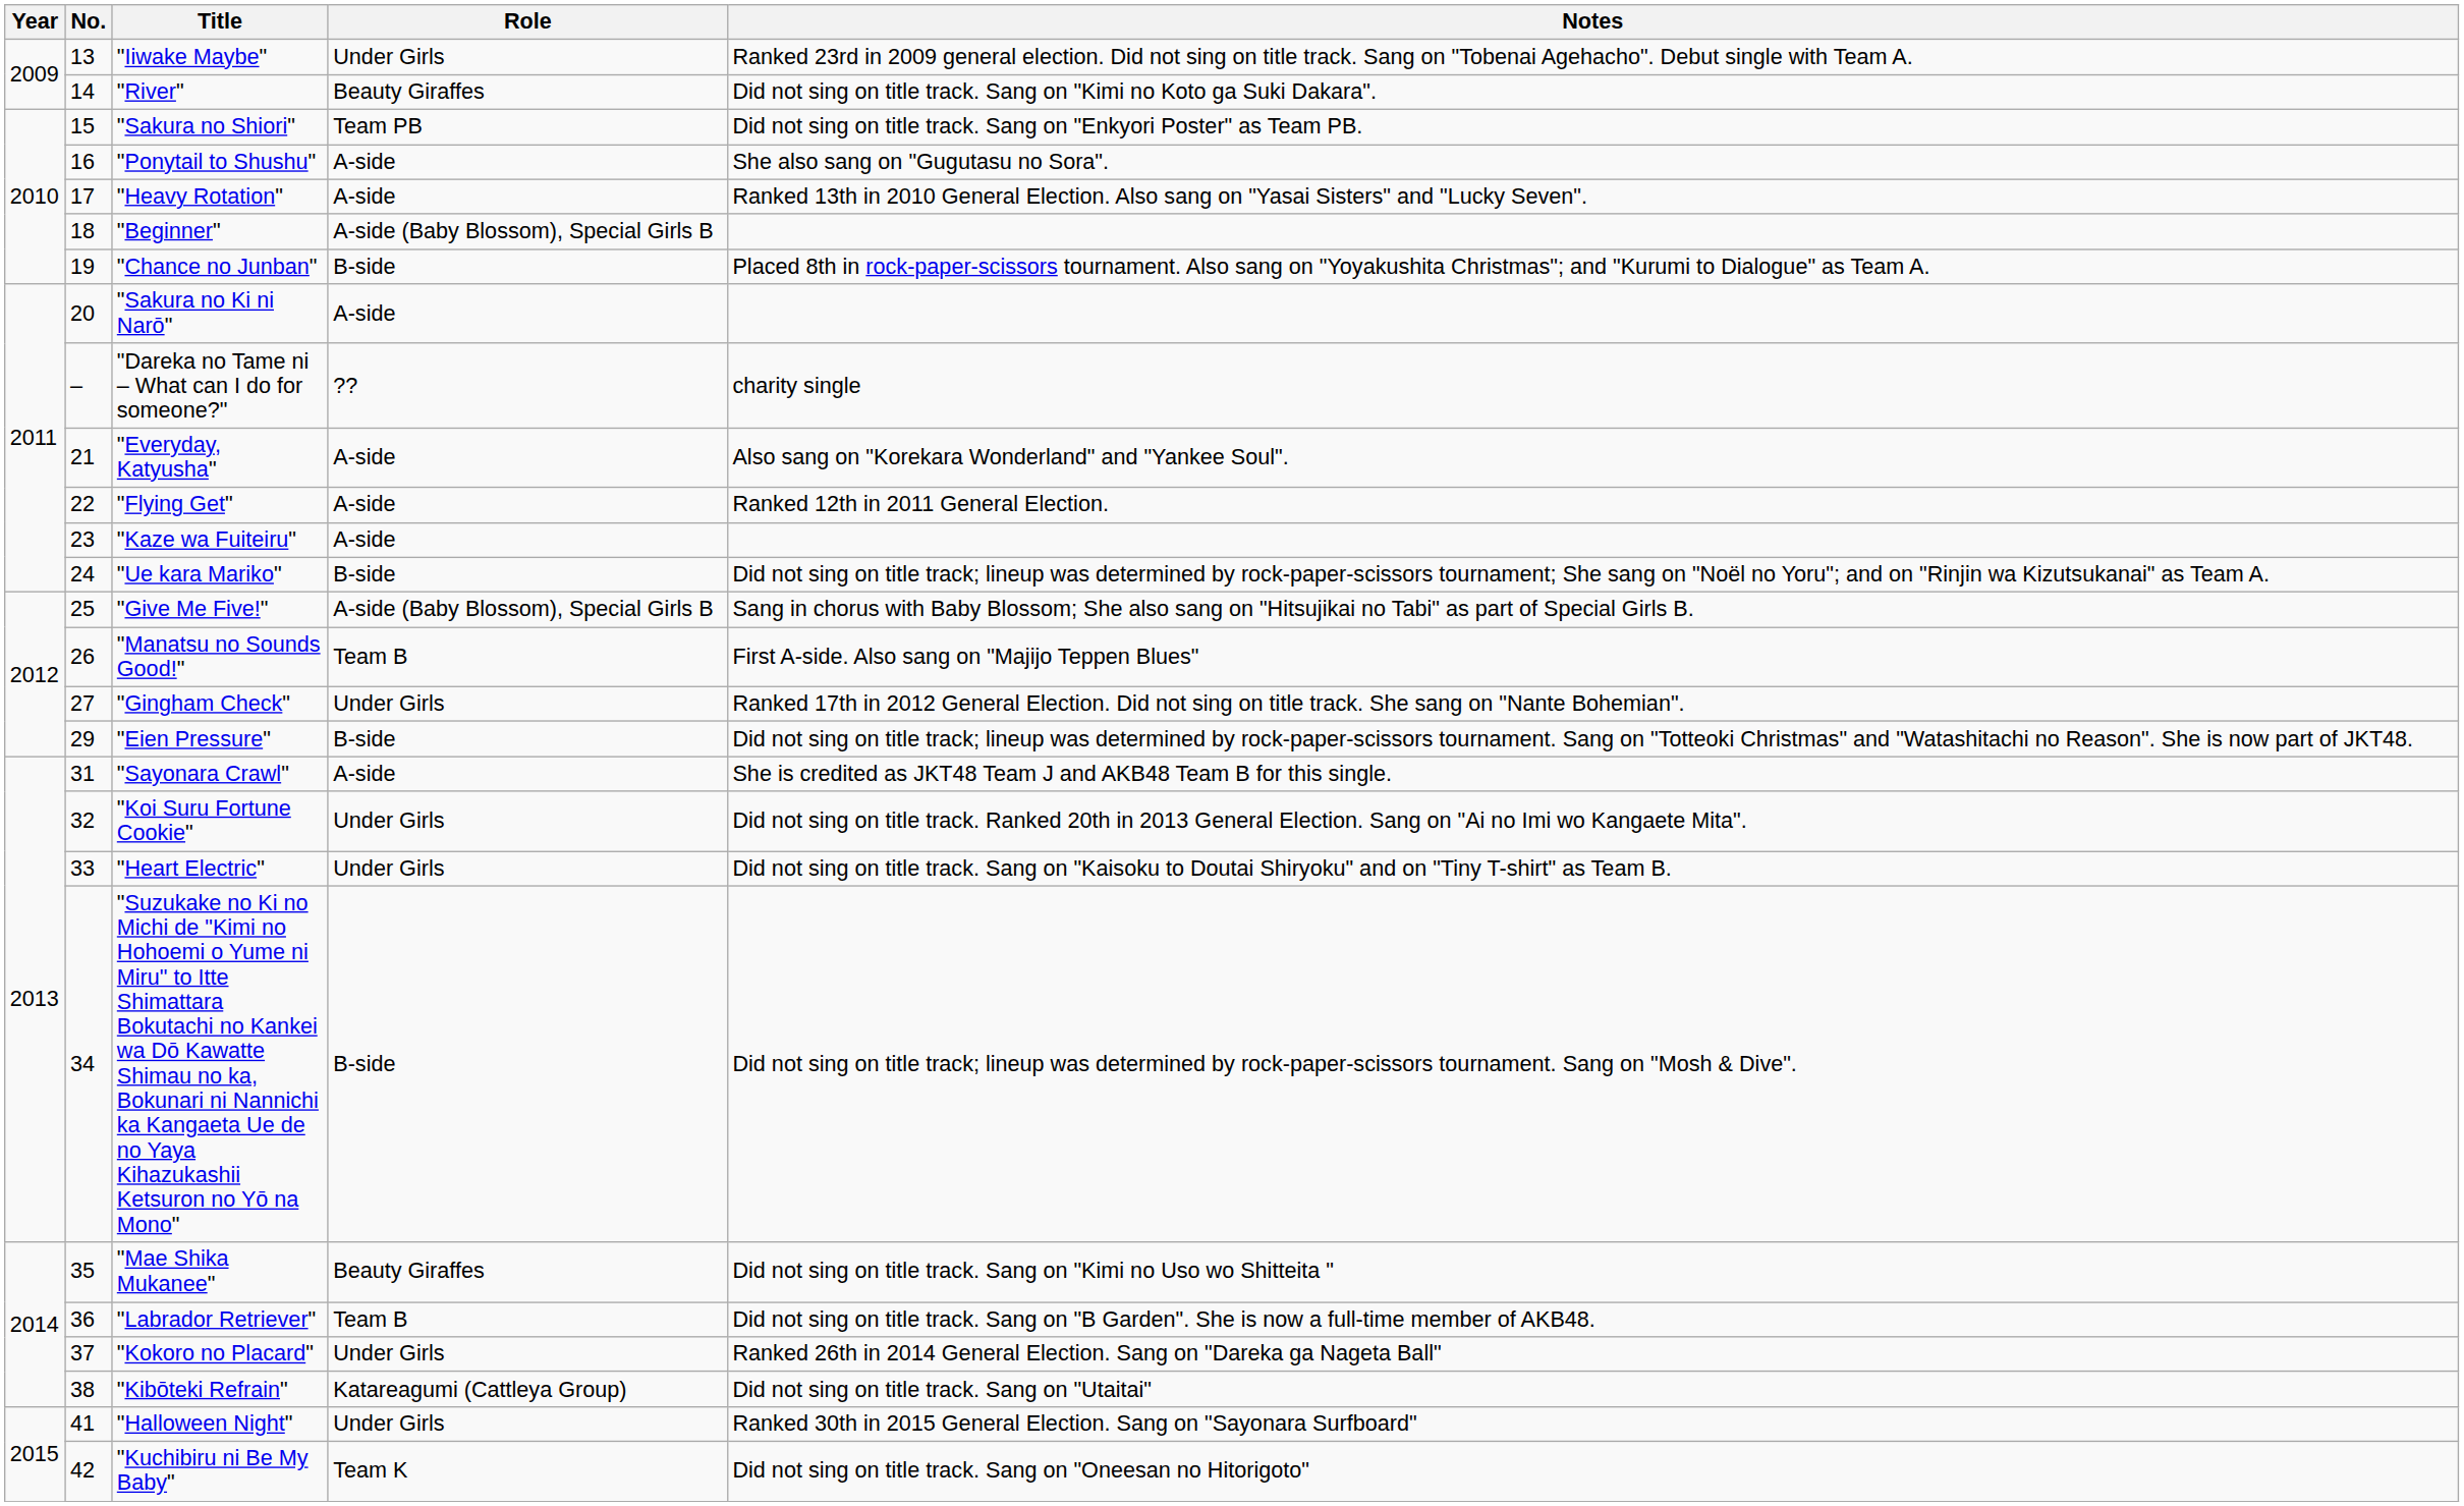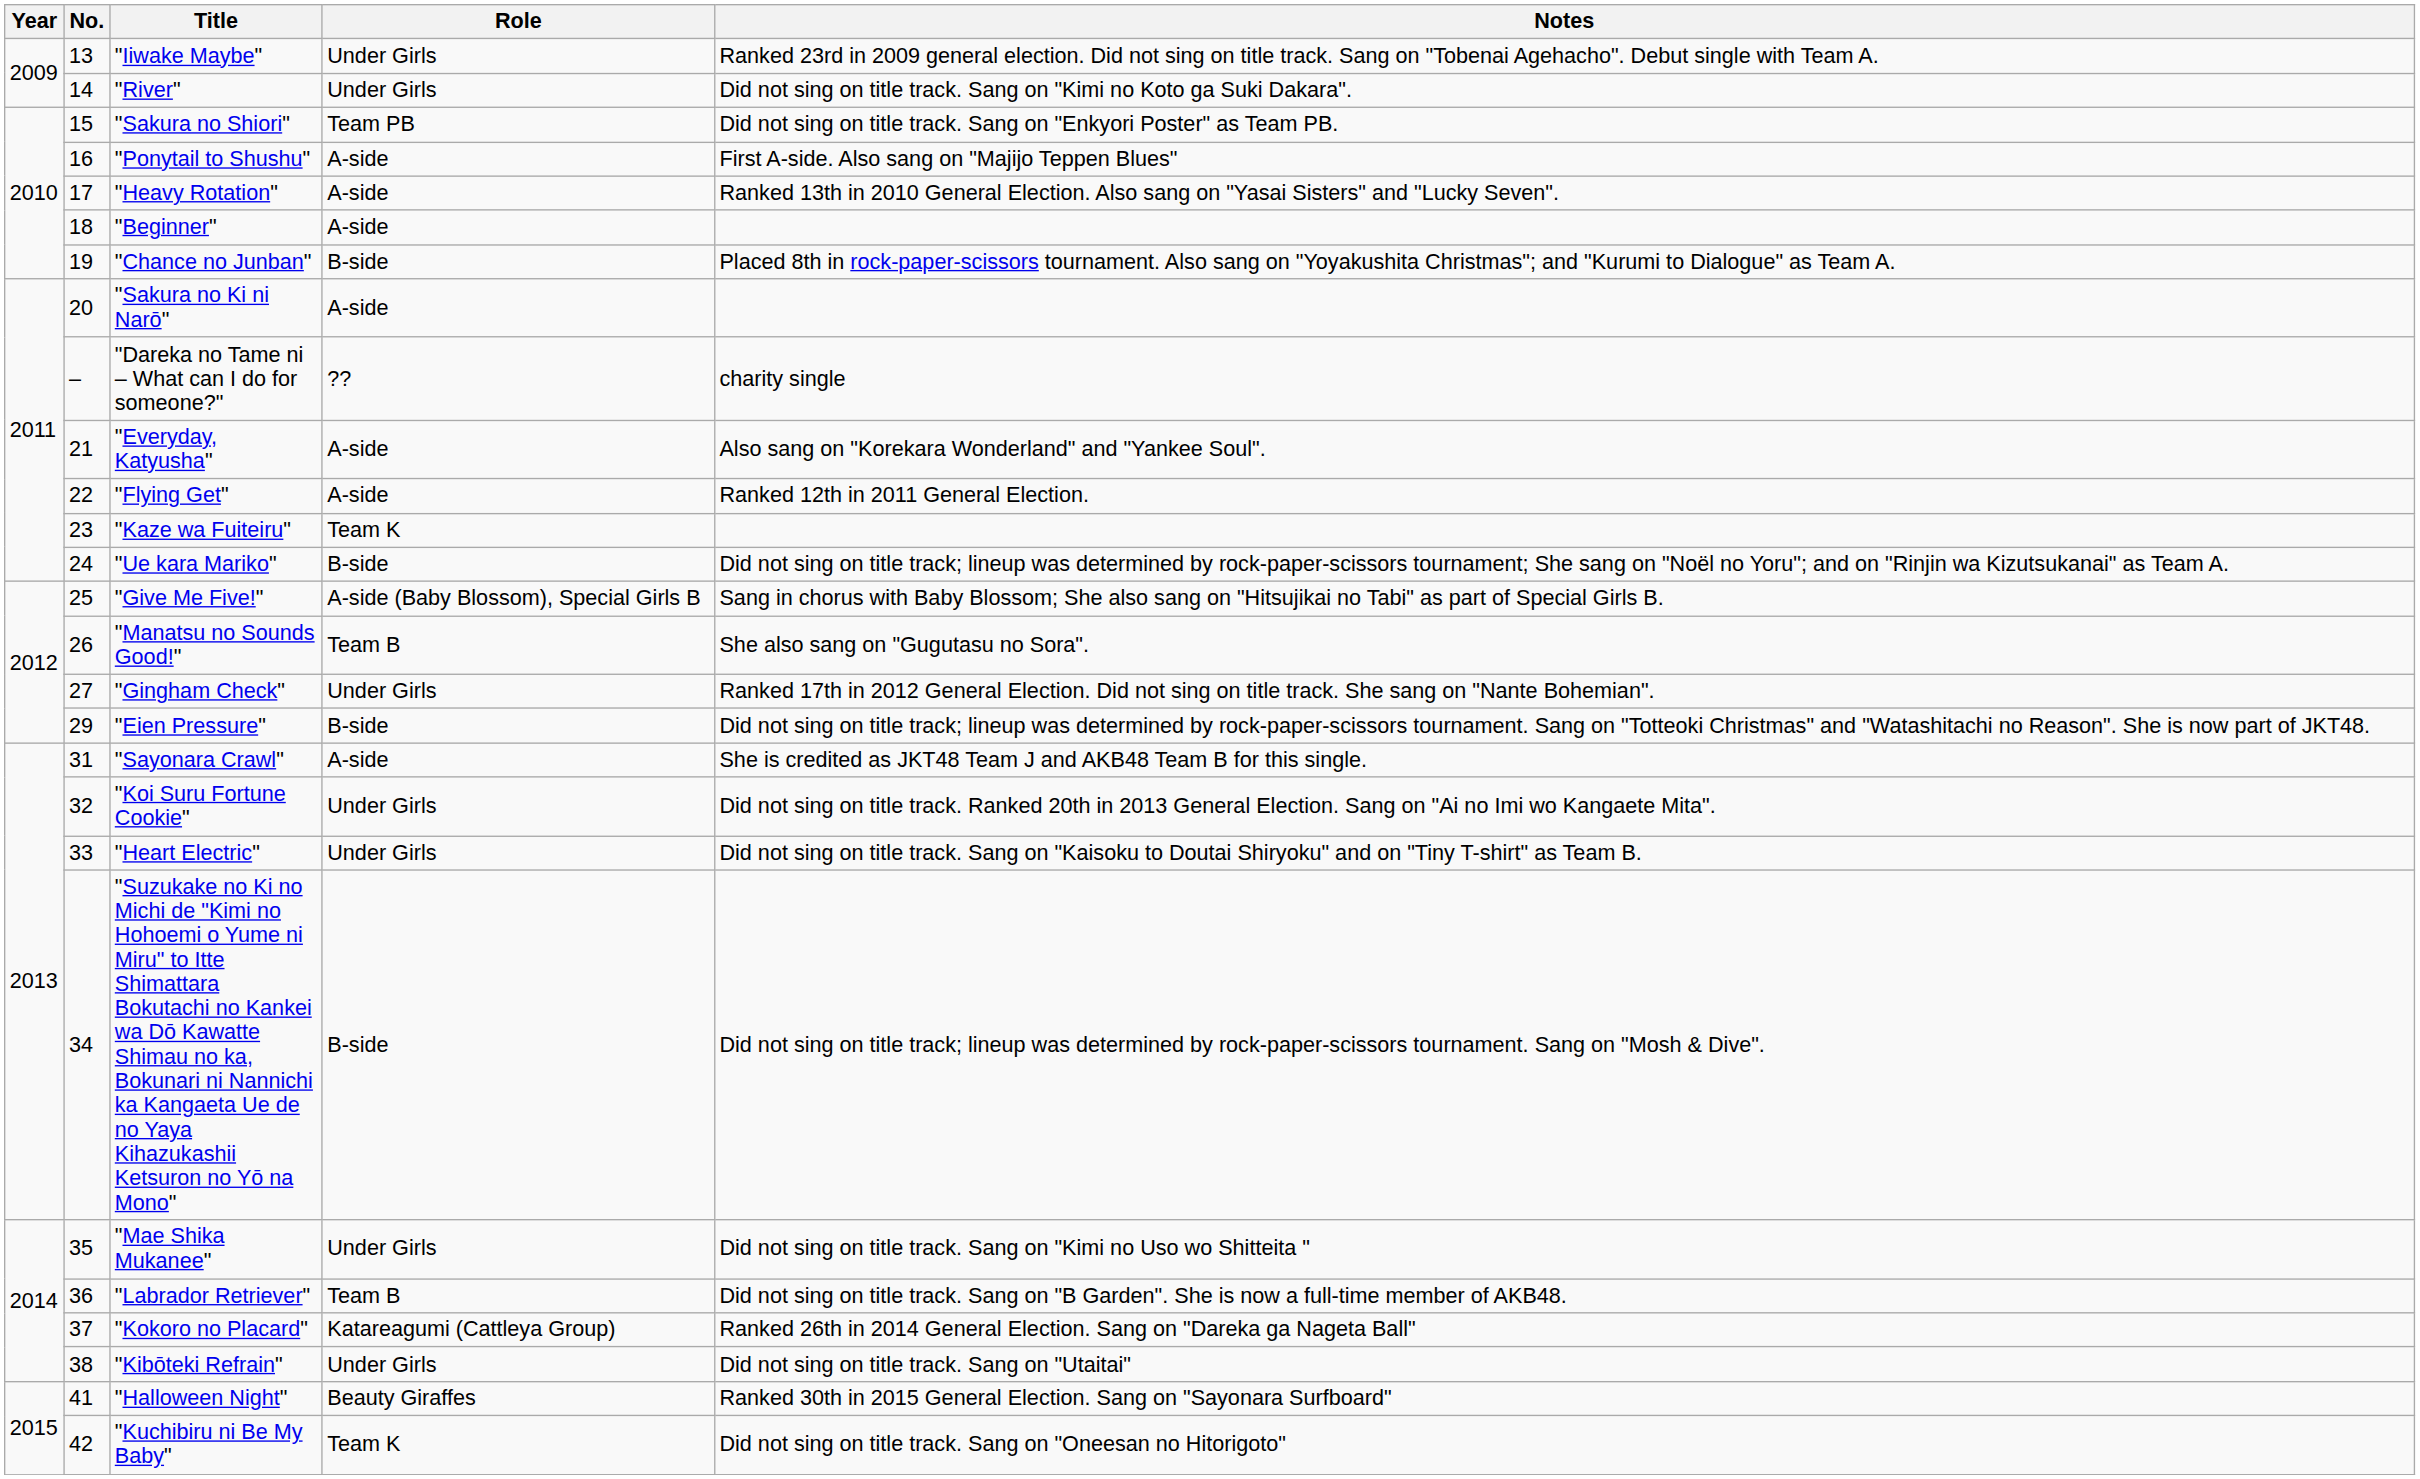"River" | Role: Beauty Giraffes -> Under Girls
"Ponytail to Shushu" | Notes: She also sang on "Gugutasu no Sora". -> First A-side. Also sang on "Majijo Teppen Blues"
"Beginner" | Role: A-side (Baby Blossom), Special Girls B -> A-side
"Kaze wa Fuiteiru" | Role: A-side -> Team K
"Manatsu no Sounds Good!" | Notes: First A-side. Also sang on "Majijo Teppen Blues" -> She also sang on "Gugutasu no Sora".
"Mae Shika Mukanee" | Role: Beauty Giraffes -> Under Girls
"Kokoro no Placard" | Role: Under Girls -> Katareagumi (Cattleya Group)
"Kibōteki Refrain" | Role: Katareagumi (Cattleya Group) -> Under Girls
"Halloween Night" | Role: Under Girls -> Beauty Giraffes
